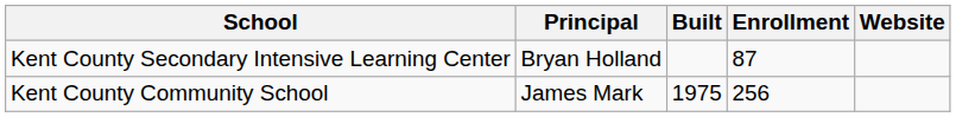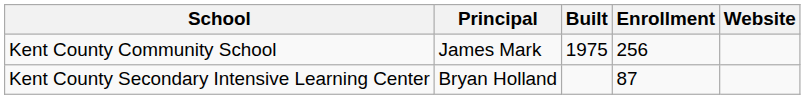rows swapped: Kent County Community School <-> Kent County Secondary Intensive Learning Center
